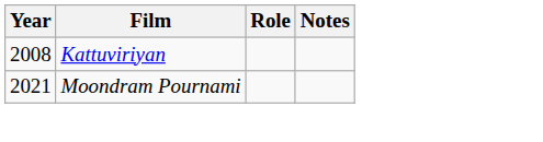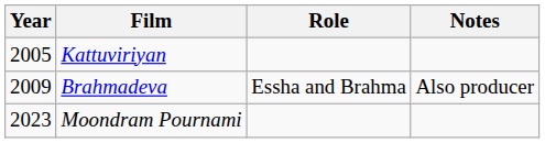Kattuviriyan | Year: 2008 -> 2005
+ row: 2009 | Brahmadeva | Essha and Brahma | Also producer
Moondram Pournami | Year: 2021 -> 2023
